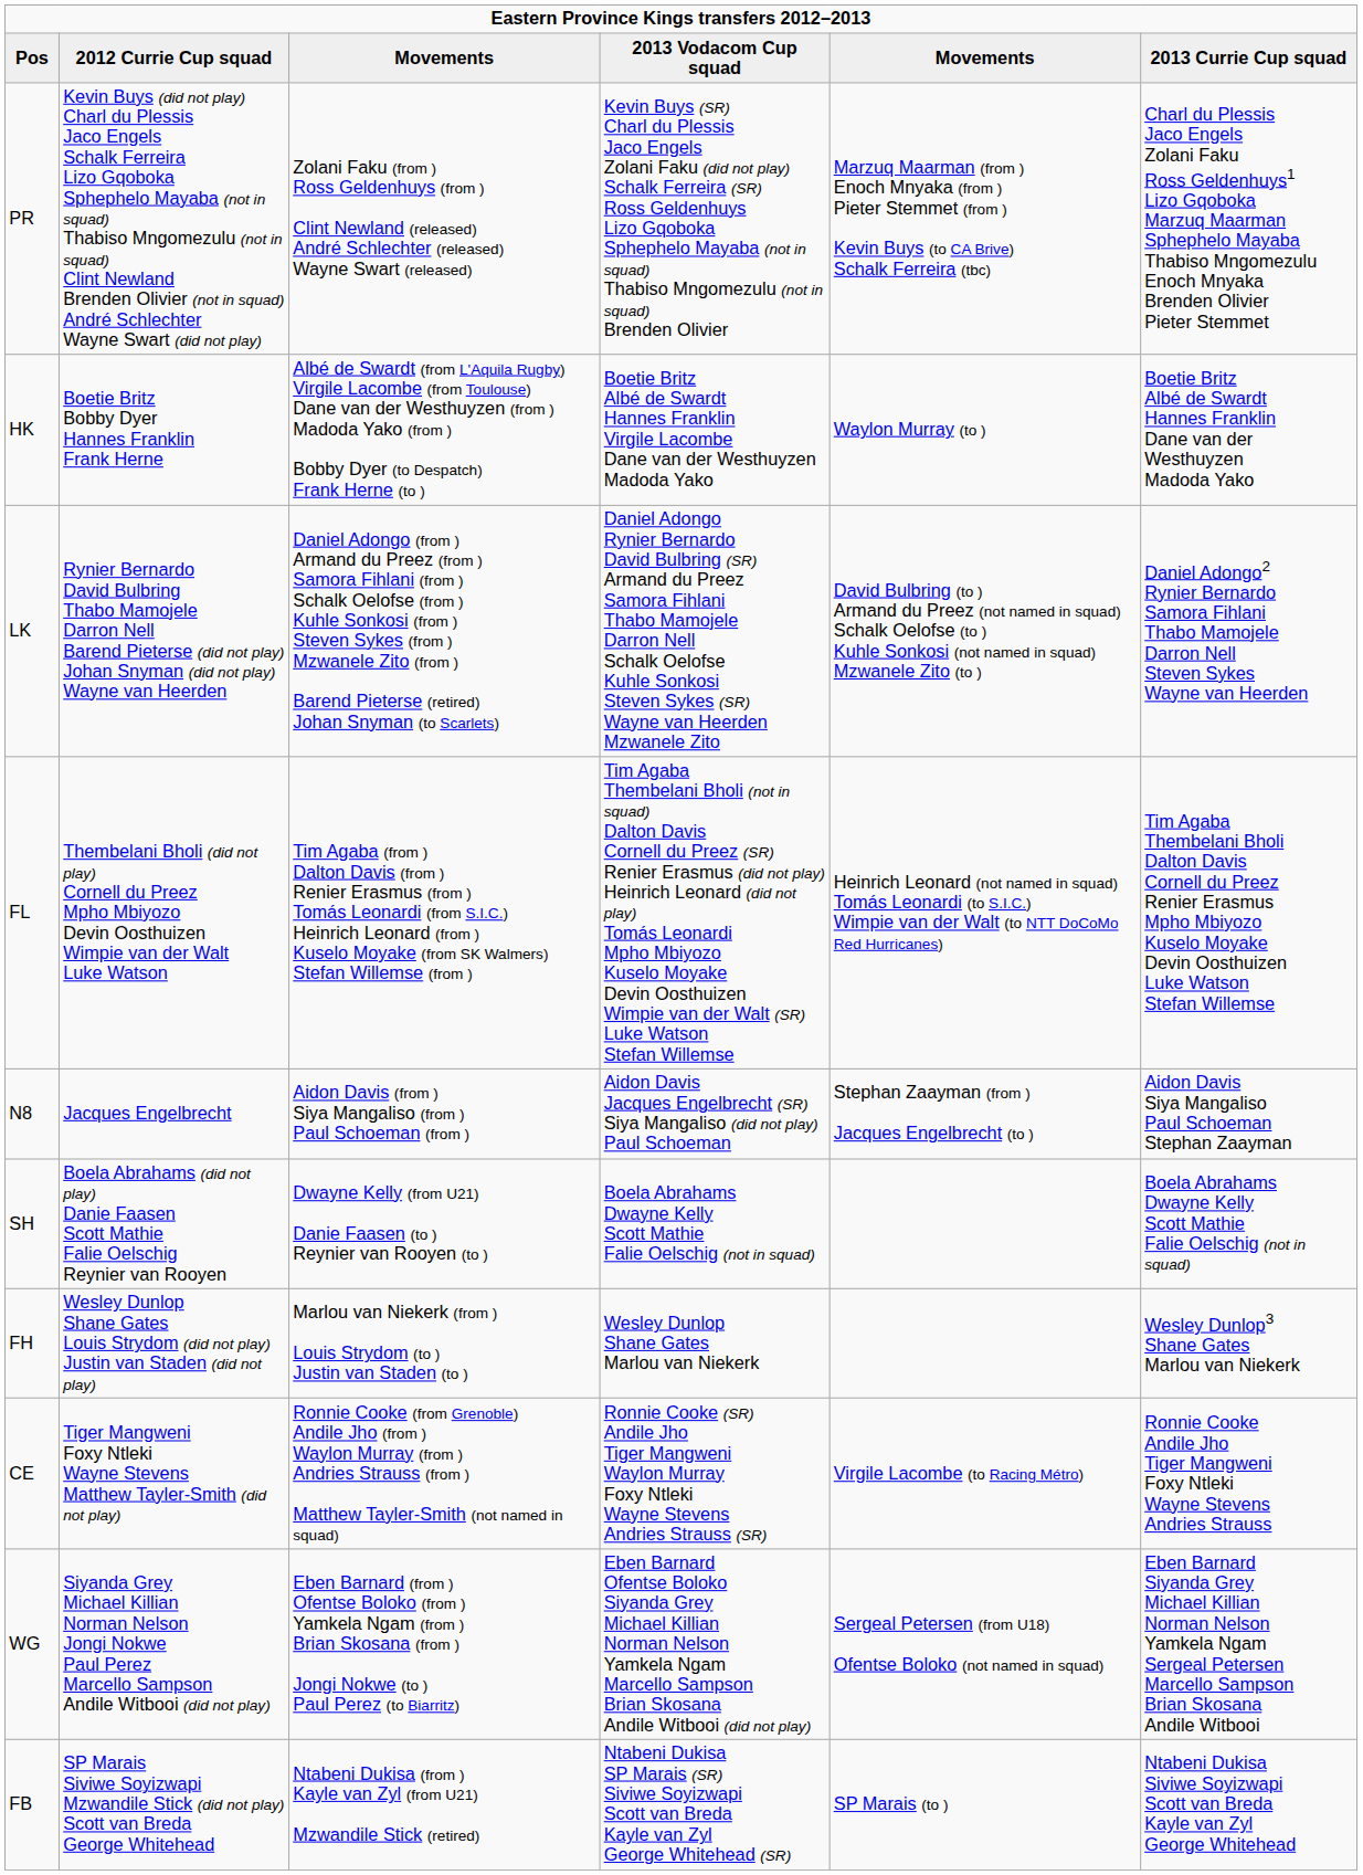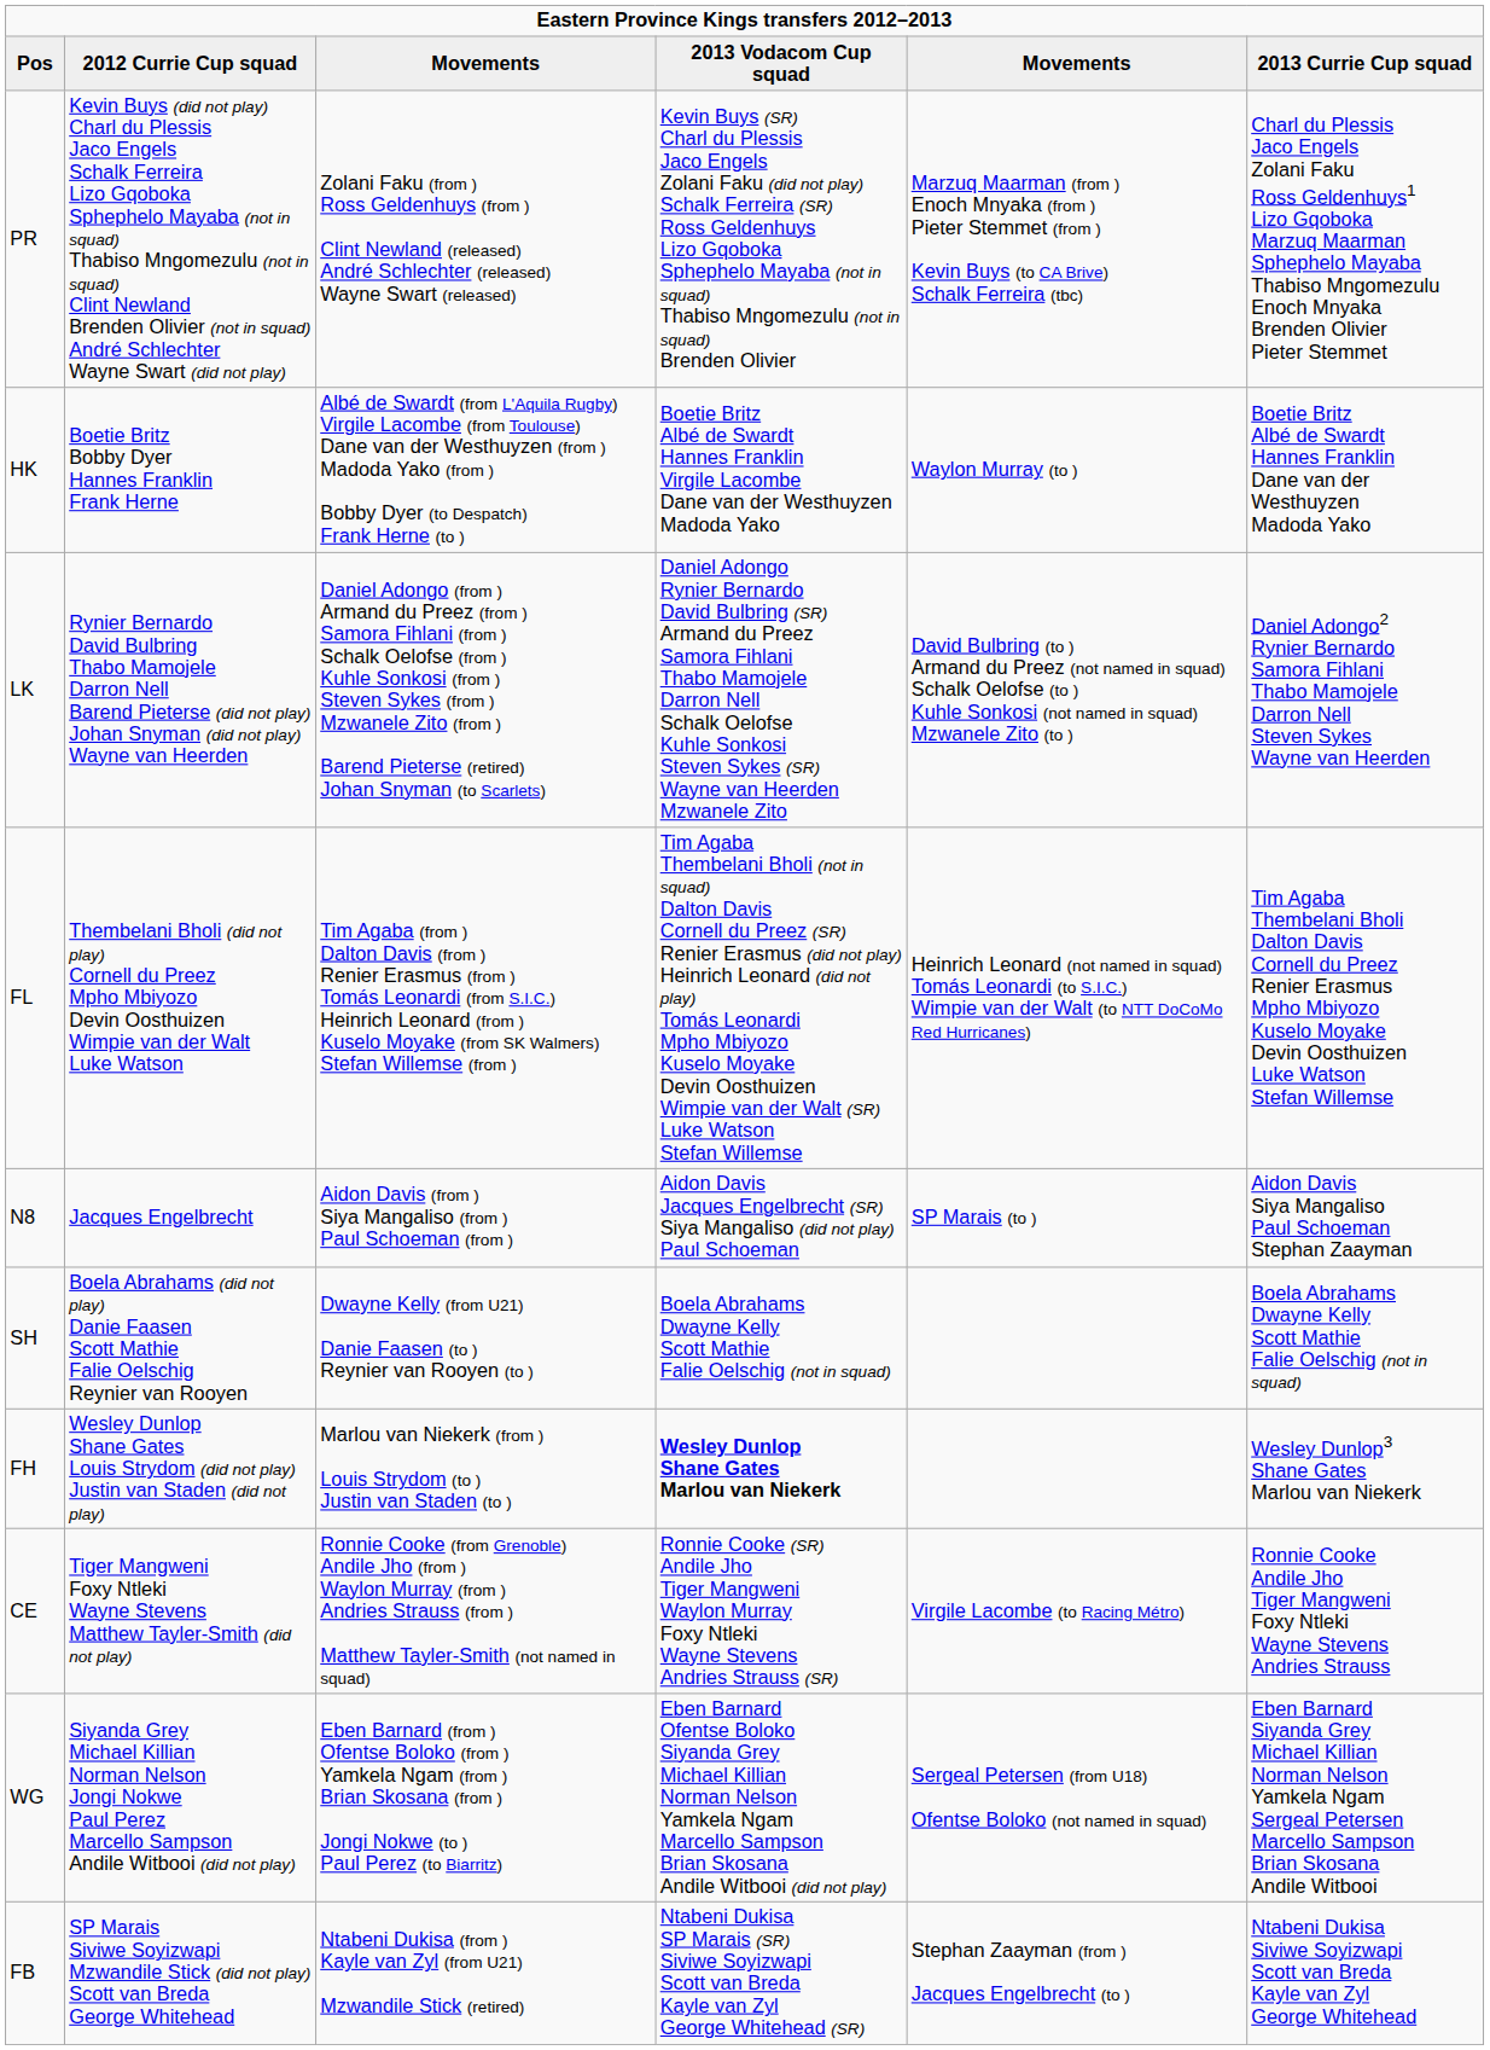N8 | column 5: Stephan Zaayman (from ) Jacques Engelbrecht (to ) -> SP Marais (to )
FH | 2013 Vodacom Cup squad: normal -> bold
FB | column 5: SP Marais (to ) -> Stephan Zaayman (from ) Jacques Engelbrecht (to )
